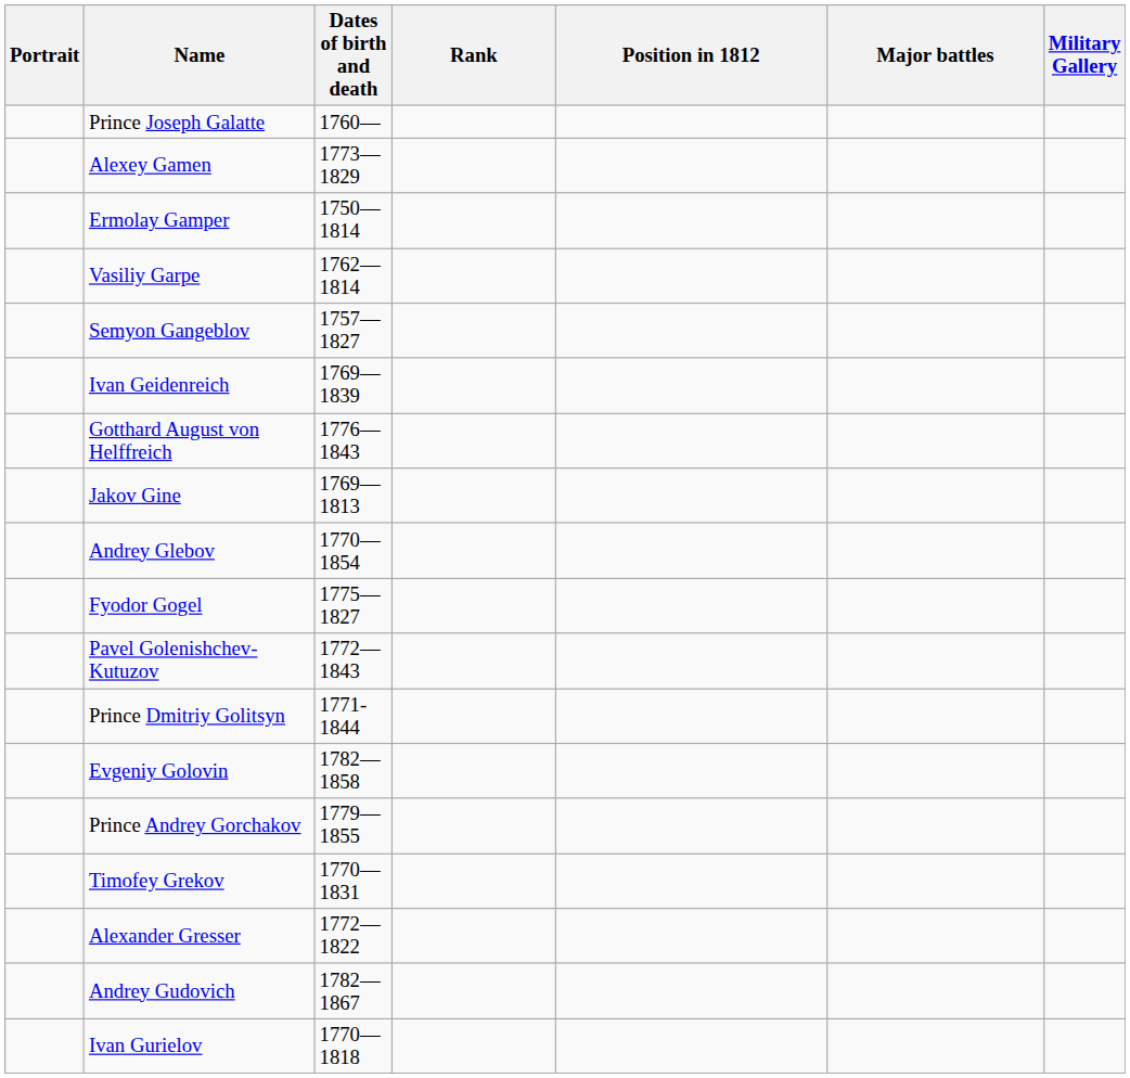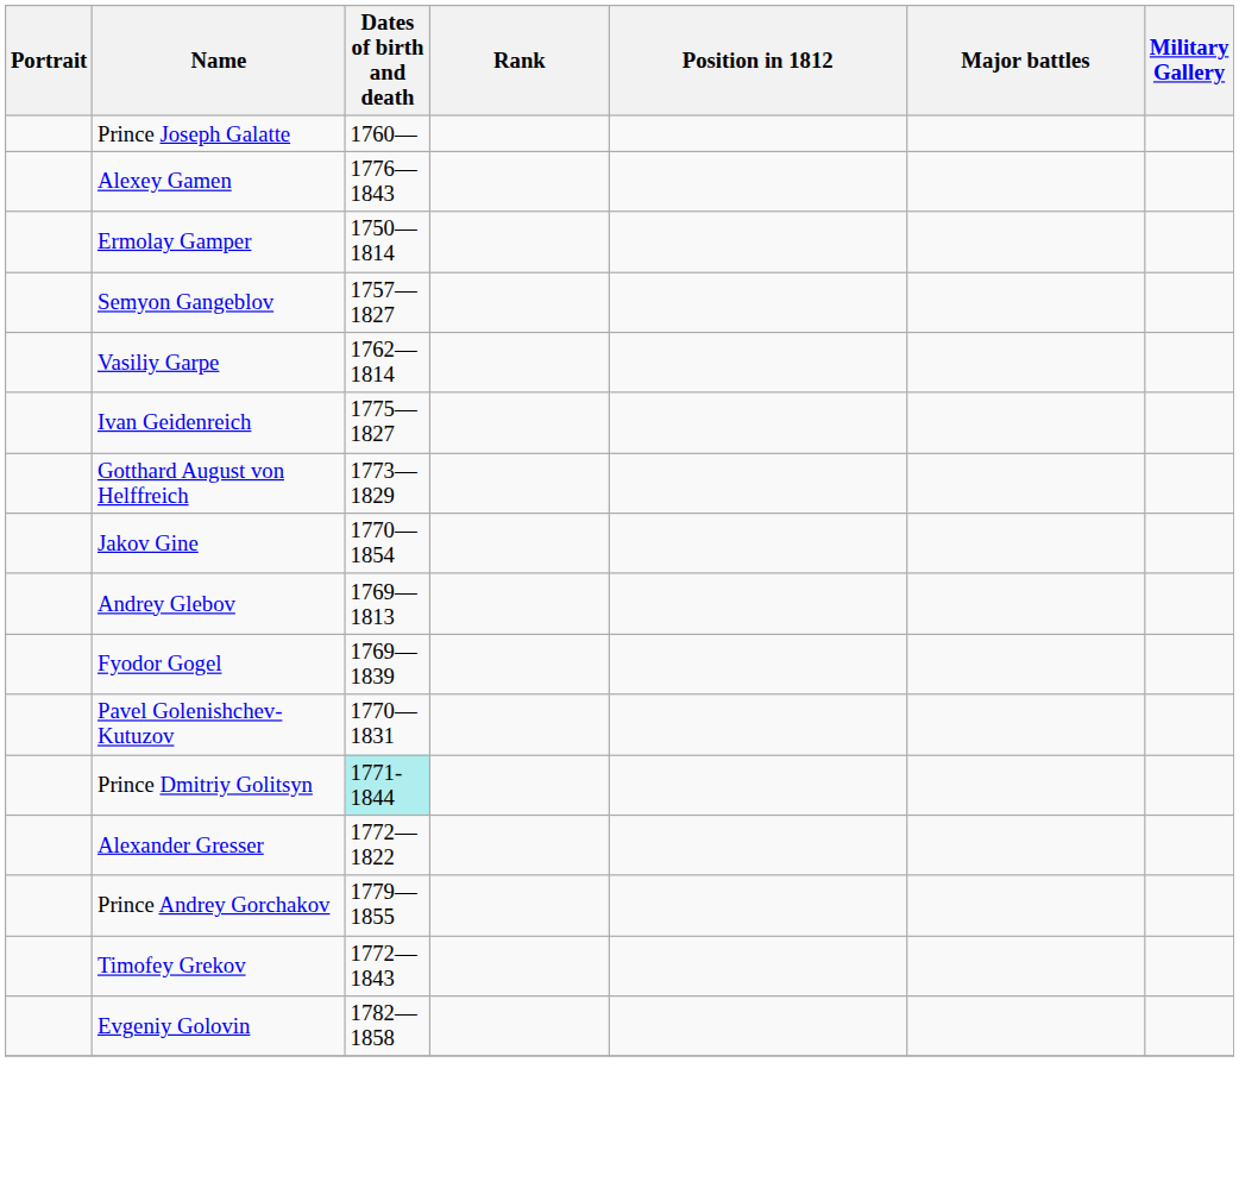Alexey Gamen | Dates of birth and death: 1773—1829 -> 1776—1843
rows swapped: Semyon Gangeblov <-> Vasiliy Garpe
Ivan Geidenreich | Dates of birth and death: 1769—1839 -> 1775—1827
Gotthard August von Helffreich | Dates of birth and death: 1776—1843 -> 1773—1829
Jakov Gine | Dates of birth and death: 1769—1813 -> 1770—1854
Andrey Glebov | Dates of birth and death: 1770—1854 -> 1769—1813
Fyodor Gogel | Dates of birth and death: 1775—1827 -> 1769—1839
Pavel Golenishchev-Kutuzov | Dates of birth and death: 1772—1843 -> 1770—1831
Prince Dmitriy Golitsyn | Dates of birth and death: no background -> paleturquoise background
rows swapped: Evgeniy Golovin <-> Alexander Gresser
Timofey Grekov | Dates of birth and death: 1770—1831 -> 1772—1843
- row: Andrey Gudovich | 1782—1867
- row: Ivan Gurielov | 1770—1818
